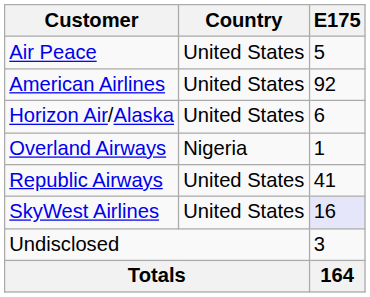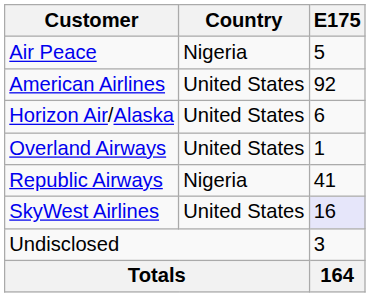Air Peace | Country: United States -> Nigeria
Overland Airways | Country: Nigeria -> United States
Republic Airways | Country: United States -> Nigeria
